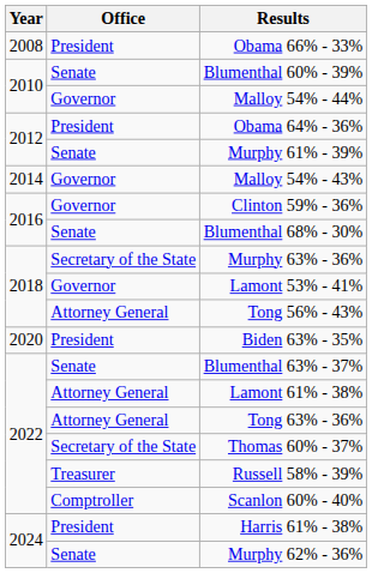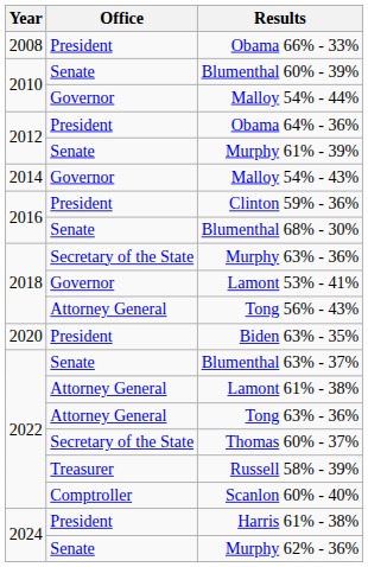Clinton 59% - 36% | Office: Governor -> President
